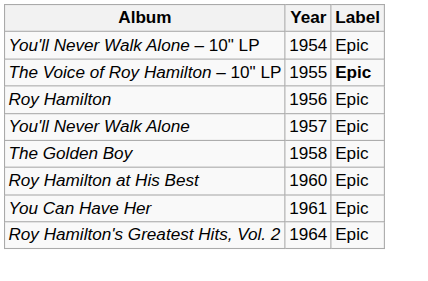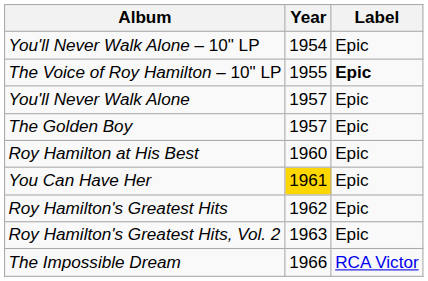- row: Roy Hamilton | 1956 | Epic
The Golden Boy | Year: 1958 -> 1957
You Can Have Her | Year: no background -> gold background
+ row: Roy Hamilton's Greatest Hits | 1962 | Epic
Roy Hamilton's Greatest Hits, Vol. 2 | Year: 1964 -> 1963
+ row: The Impossible Dream | 1966 | RCA Victor
